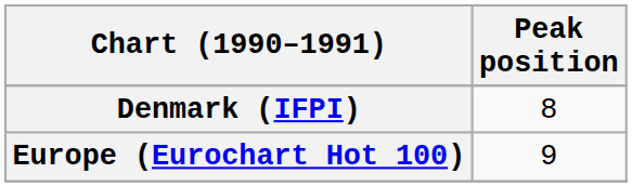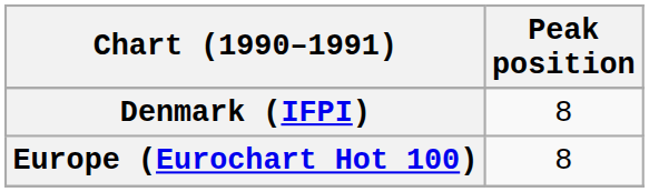Europe (Eurochart Hot 100) | Peak position: 9 -> 8
